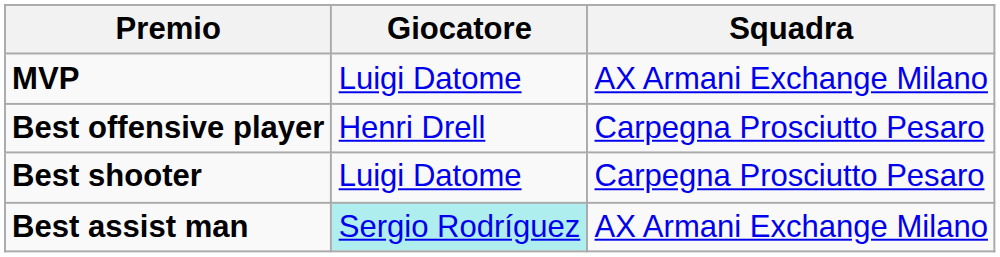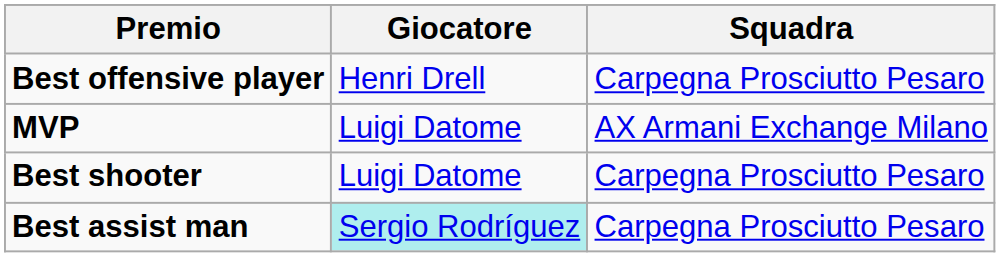rows swapped: MVP <-> Best offensive player
Best assist man | Squadra: AX Armani Exchange Milano -> Carpegna Prosciutto Pesaro
